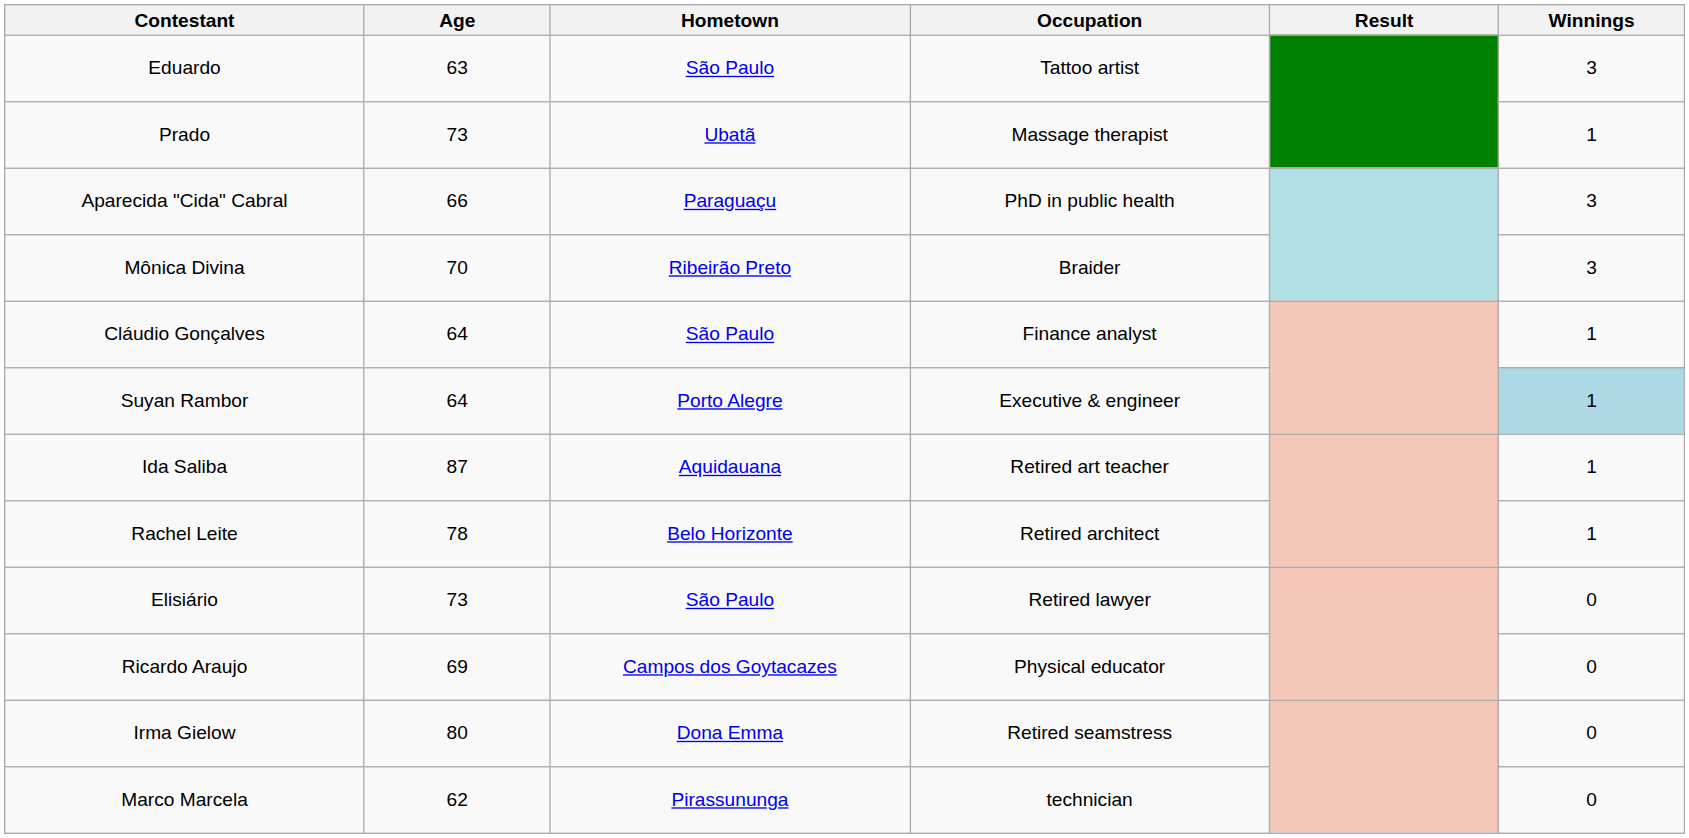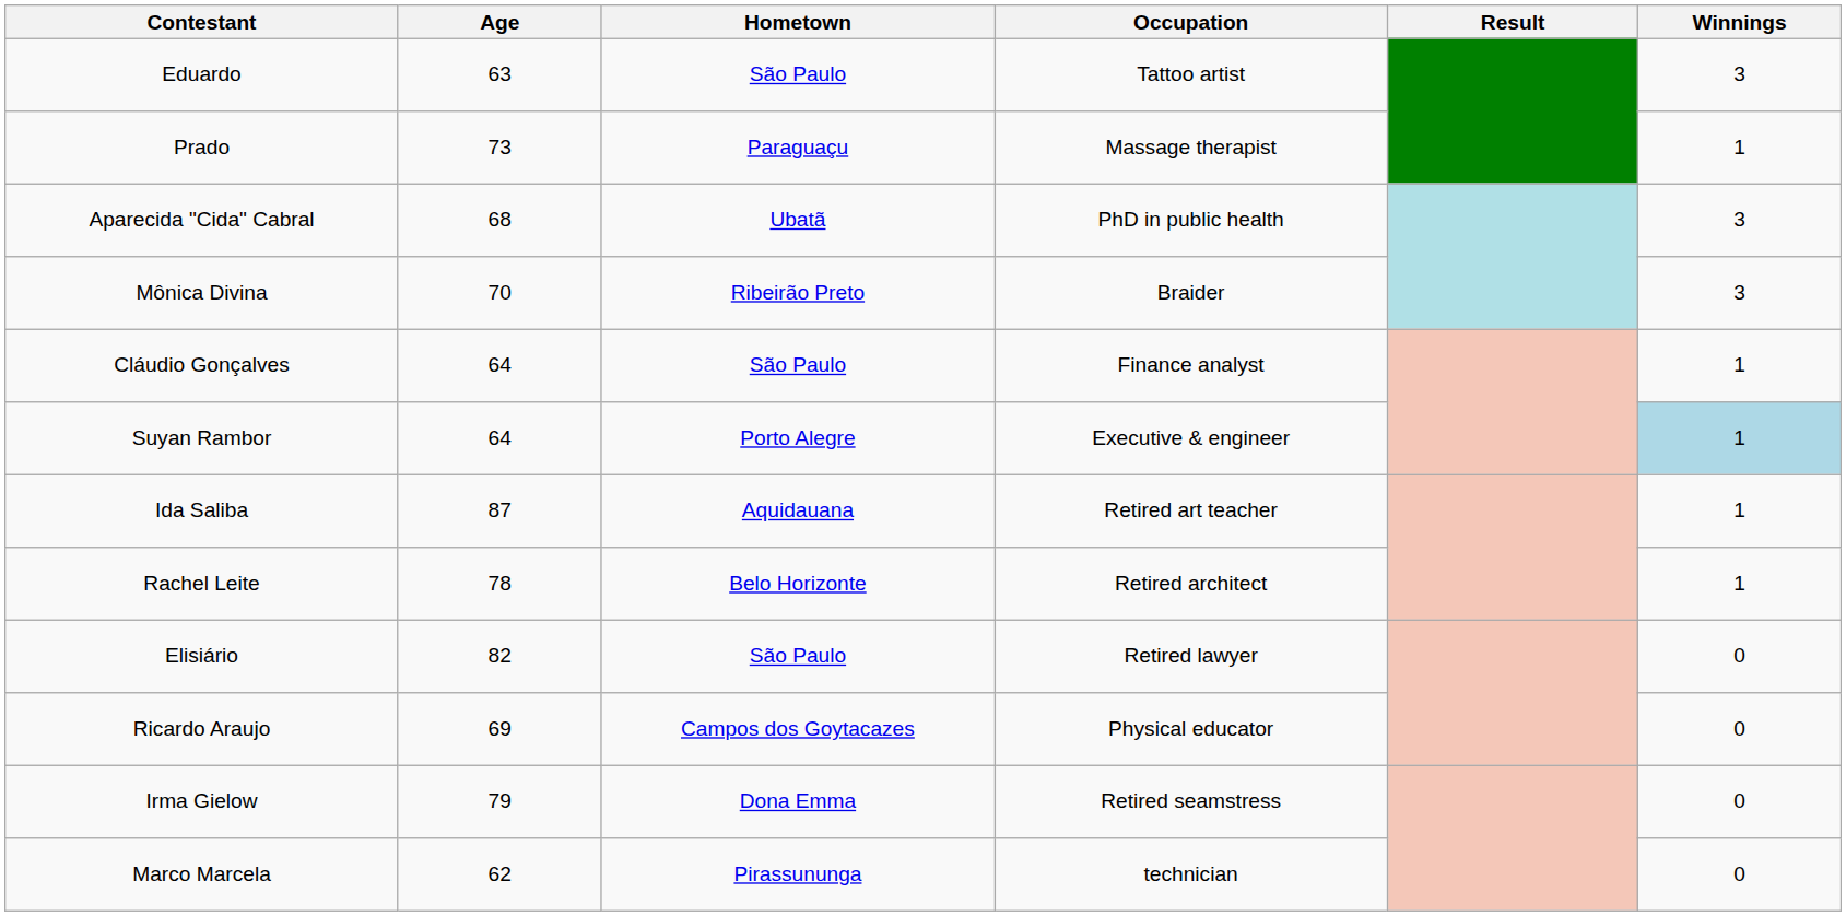Prado | Hometown: Ubatã -> Paraguaçu
Aparecida "Cida" Cabral | Age: 66 -> 68
Aparecida "Cida" Cabral | Hometown: Paraguaçu -> Ubatã
Elisiário | Age: 73 -> 82
Irma Gielow | Age: 80 -> 79
